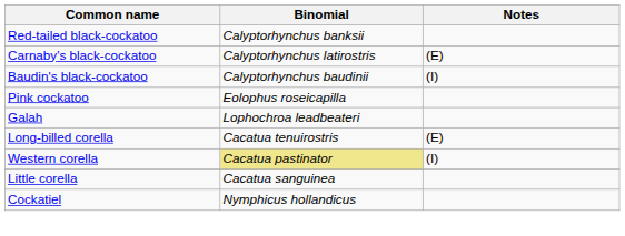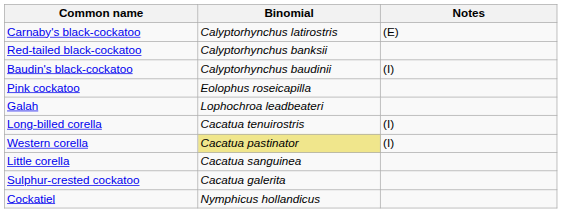rows swapped: Red-tailed black-cockatoo <-> Carnaby's black-cockatoo
Long-billed corella | Notes: (E) -> (I)
+ row: Sulphur-crested cockatoo | Cacatua galerita
